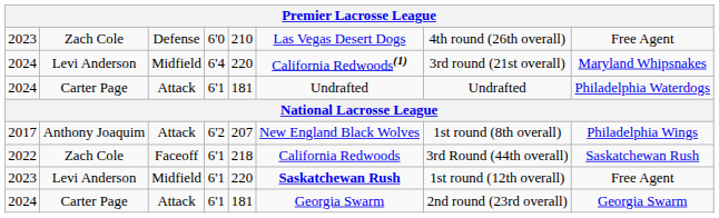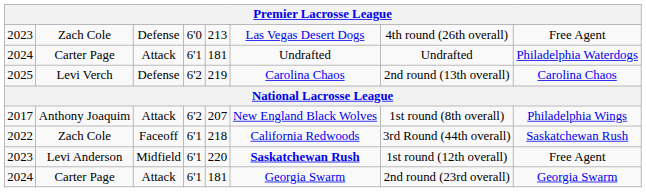2023 / Zach Cole | column 5: 210 -> 213
- row: 2024 | Levi Anderson | Midfield | 6'4 | 220 | California Redwoods(1) | 3rd round (21st overall) | Maryland Whipsnakes
+ row: 2025 | Levi Verch | Defense | 6'2 | 219 | Carolina Chaos | 2nd round (13th overall) | Carolina Chaos
